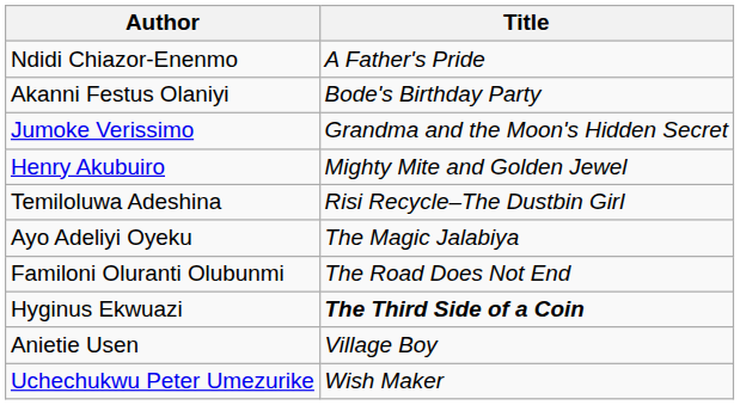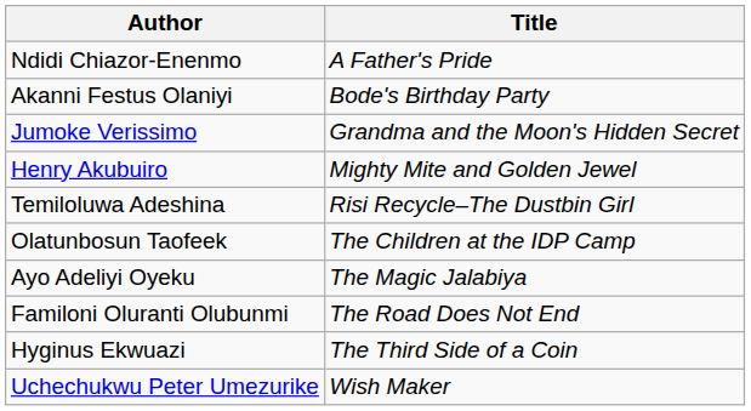+ row: Olatunbosun Taofeek | The Children at the IDP Camp
Hyginus Ekwuazi | Title: bold -> normal
- row: Anietie Usen | Village Boy
